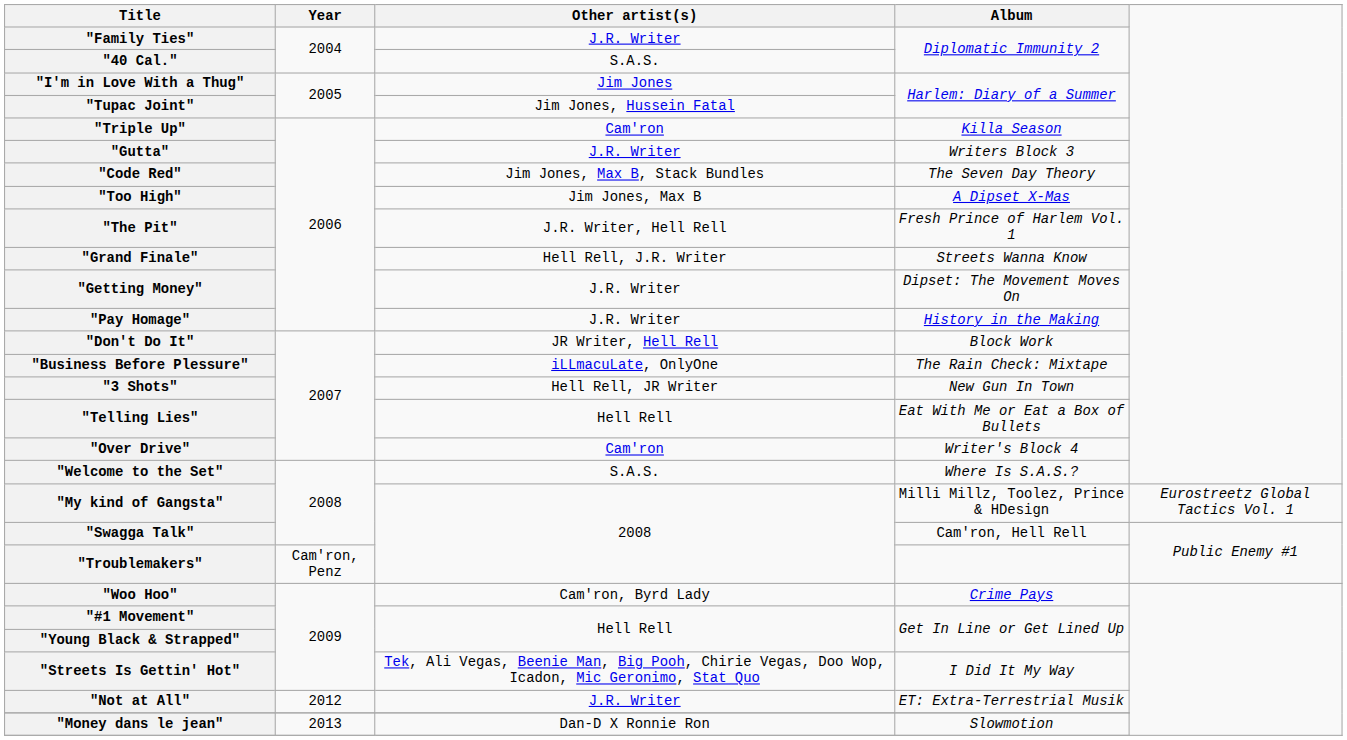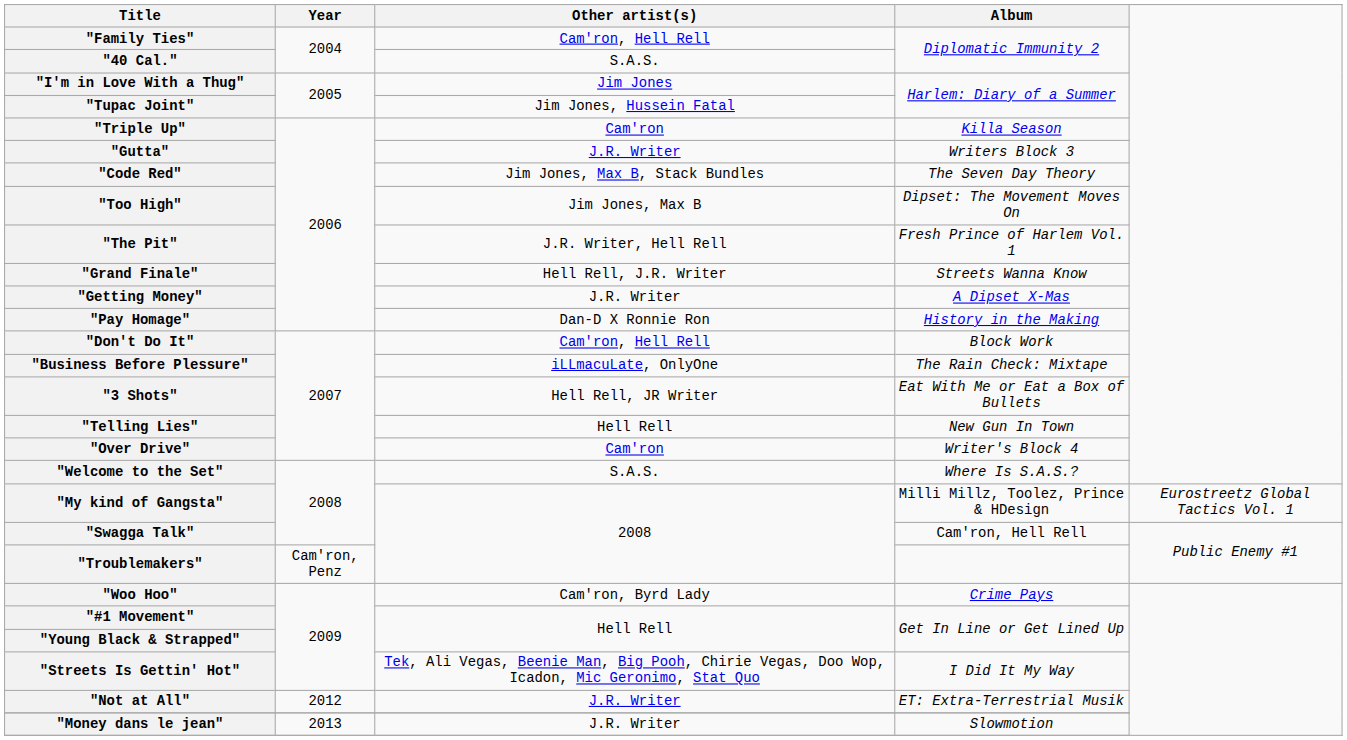"Family Ties" | Other artist(s): J.R. Writer -> Cam'ron, Hell Rell
"Too High" | Album: A Dipset X-Mas -> Dipset: The Movement Moves On
"Getting Money" | Album: Dipset: The Movement Moves On -> A Dipset X-Mas
"Pay Homage" | Other artist(s): J.R. Writer -> Dan-D X Ronnie Ron
"Don't Do It" | Other artist(s): JR Writer, Hell Rell -> Cam'ron, Hell Rell
"3 Shots" | Album: New Gun In Town -> Eat With Me or Eat a Box of Bullets
"Telling Lies" | Album: Eat With Me or Eat a Box of Bullets -> New Gun In Town
"Money dans le jean" | Other artist(s): Dan-D X Ronnie Ron -> J.R. Writer
